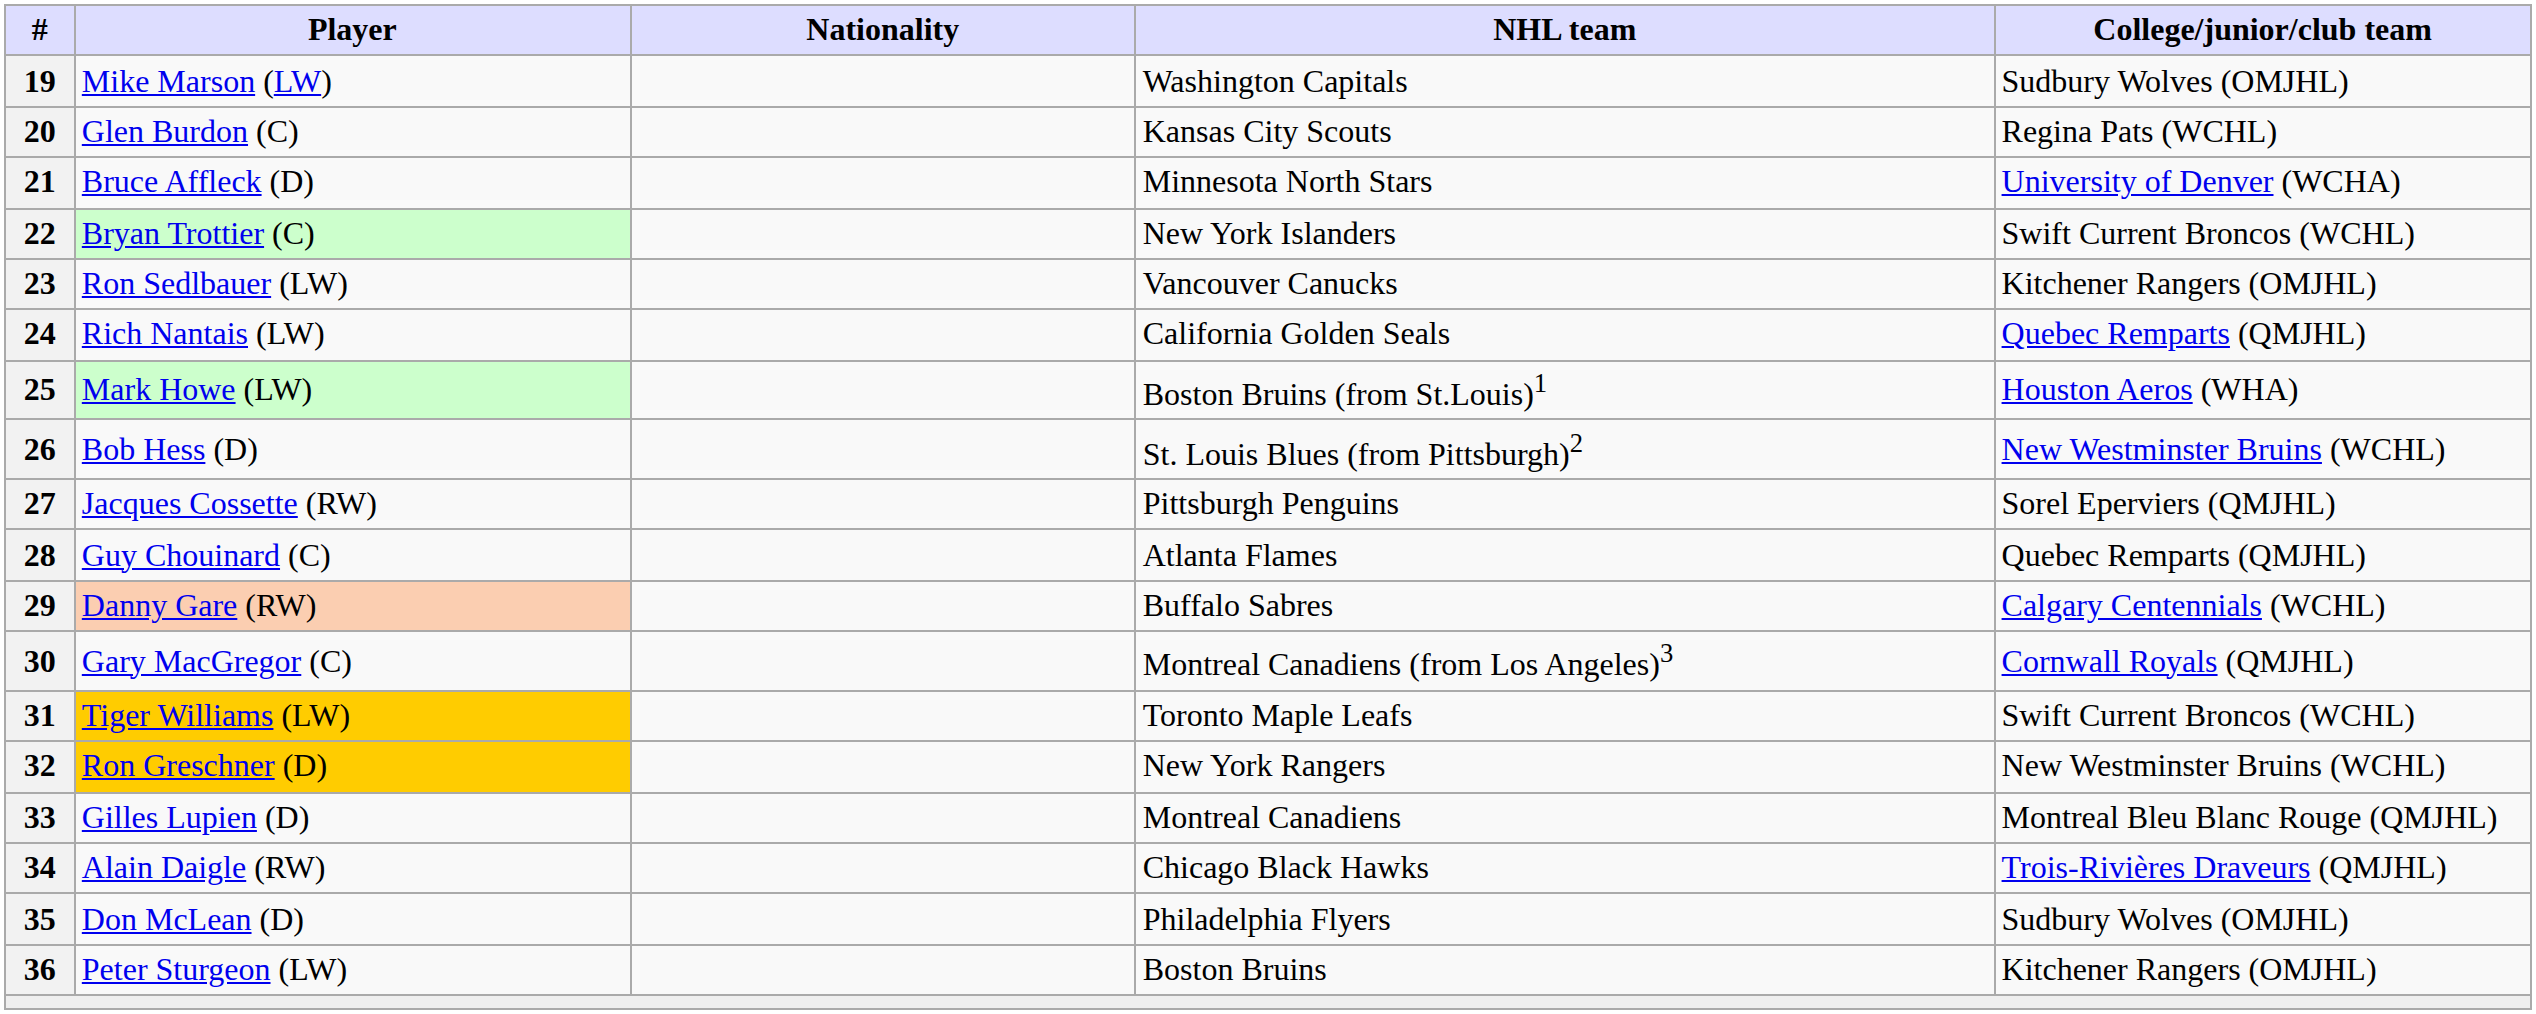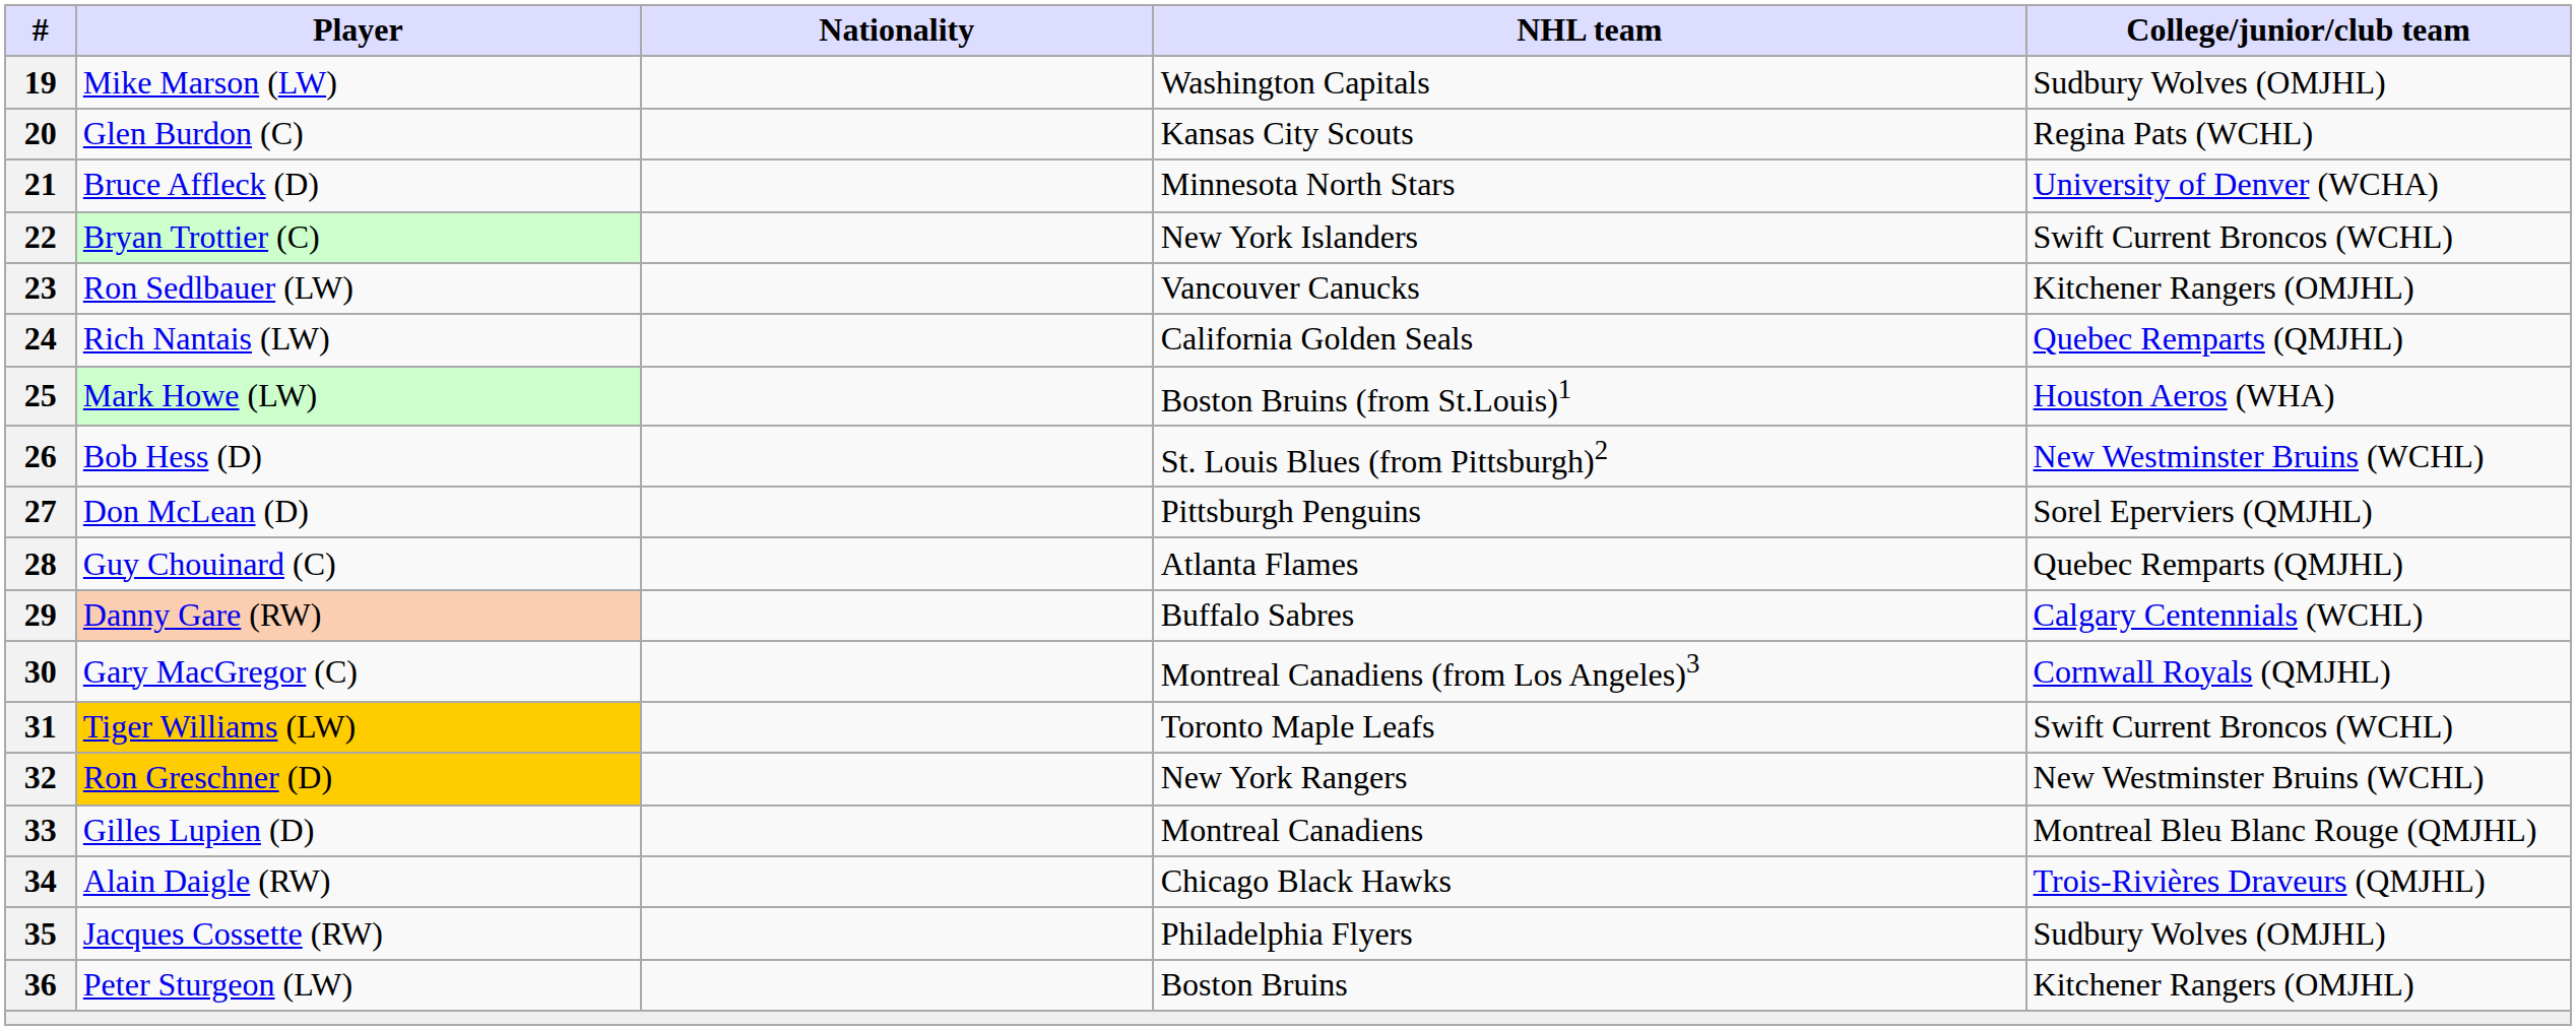27 | Player: Jacques Cossette (RW) -> Don McLean (D)
35 | Player: Don McLean (D) -> Jacques Cossette (RW)
